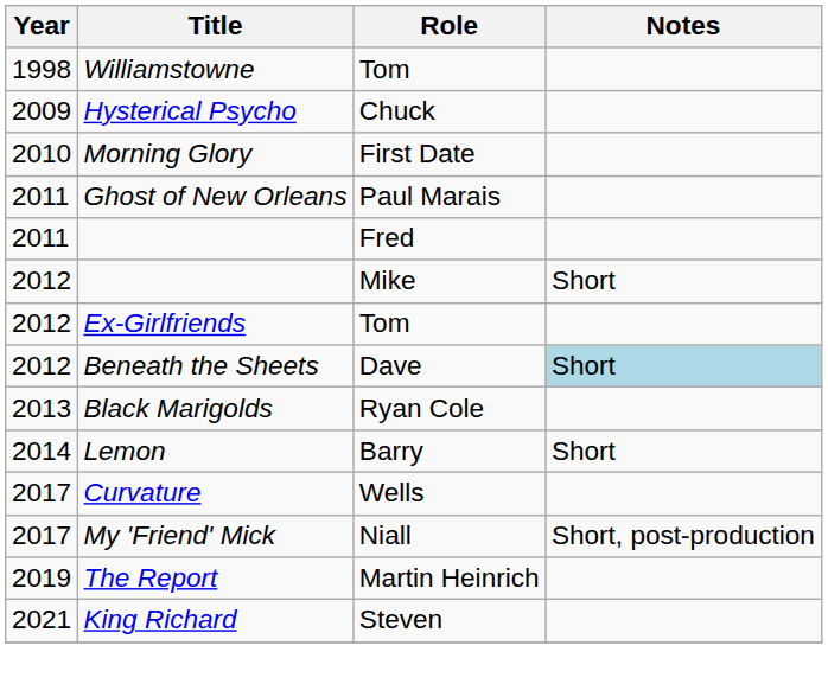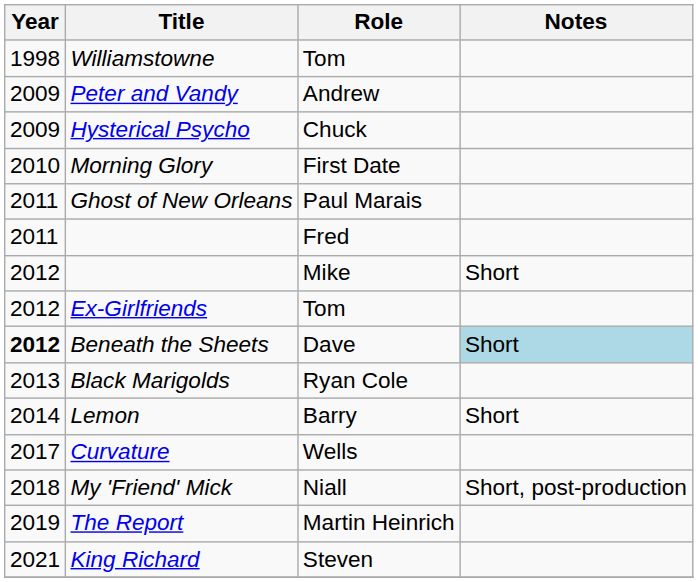+ row: 2009 | Peter and Vandy | Andrew
Beneath the Sheets | Year: normal -> bold
My 'Friend' Mick | Year: 2017 -> 2018
